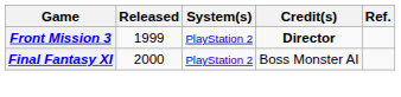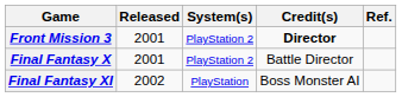Front Mission 3 | Released: 1999 -> 2001
+ row: Final Fantasy X | 2001 | PlayStation 2 | Battle Director
Final Fantasy XI | Released: 2000 -> 2002
Final Fantasy XI | System(s): PlayStation 2 -> PlayStation
